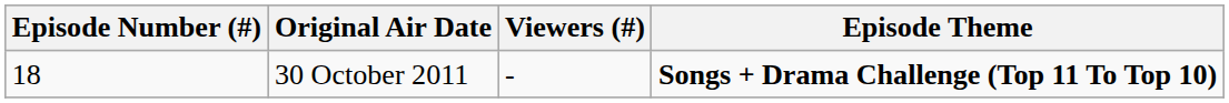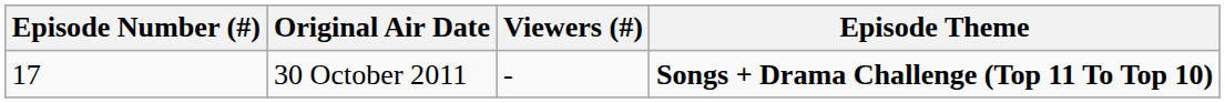30 October 2011 | Episode Number (#): 18 -> 17
